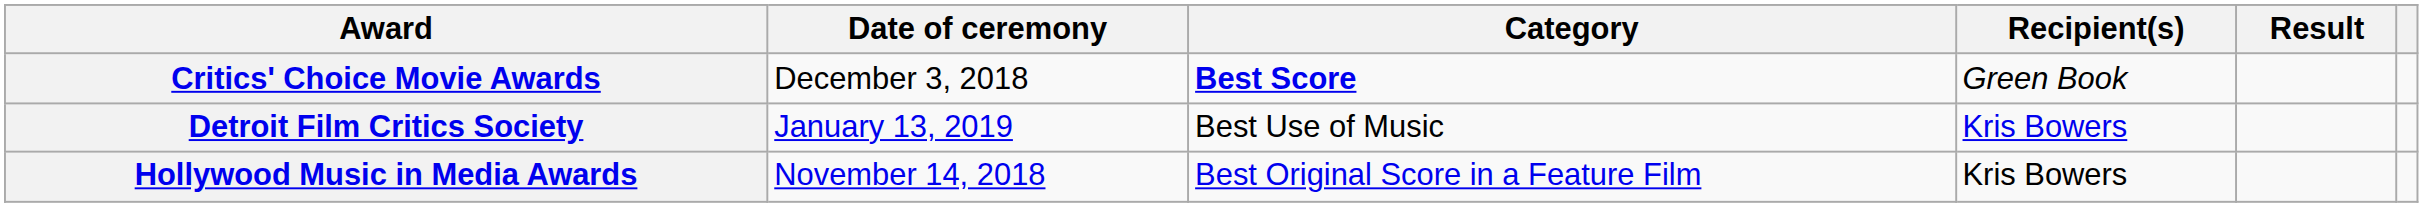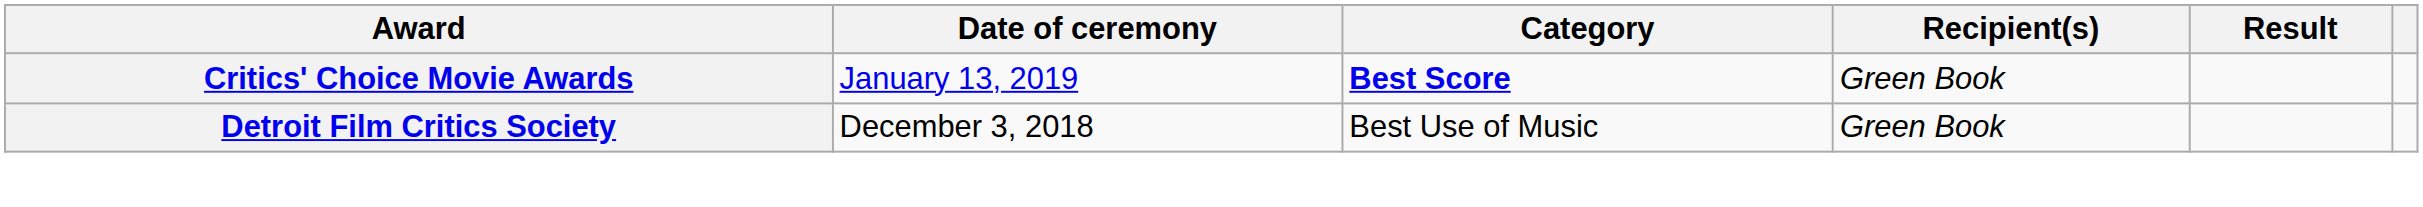Critics' Choice Movie Awards | Date of ceremony: December 3, 2018 -> January 13, 2019
Detroit Film Critics Society | Date of ceremony: January 13, 2019 -> December 3, 2018
Detroit Film Critics Society | Recipient(s): Kris Bowers -> Green Book
- row: Hollywood Music in Media Awards | November 14, 2018 | Best Original Score in a Feature Film | Kris Bowers
